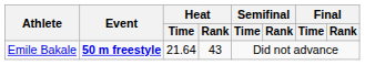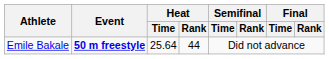Emile Bakale | Heat / Time: 21.64 -> 25.64
Emile Bakale | Heat / Rank: 43 -> 44
